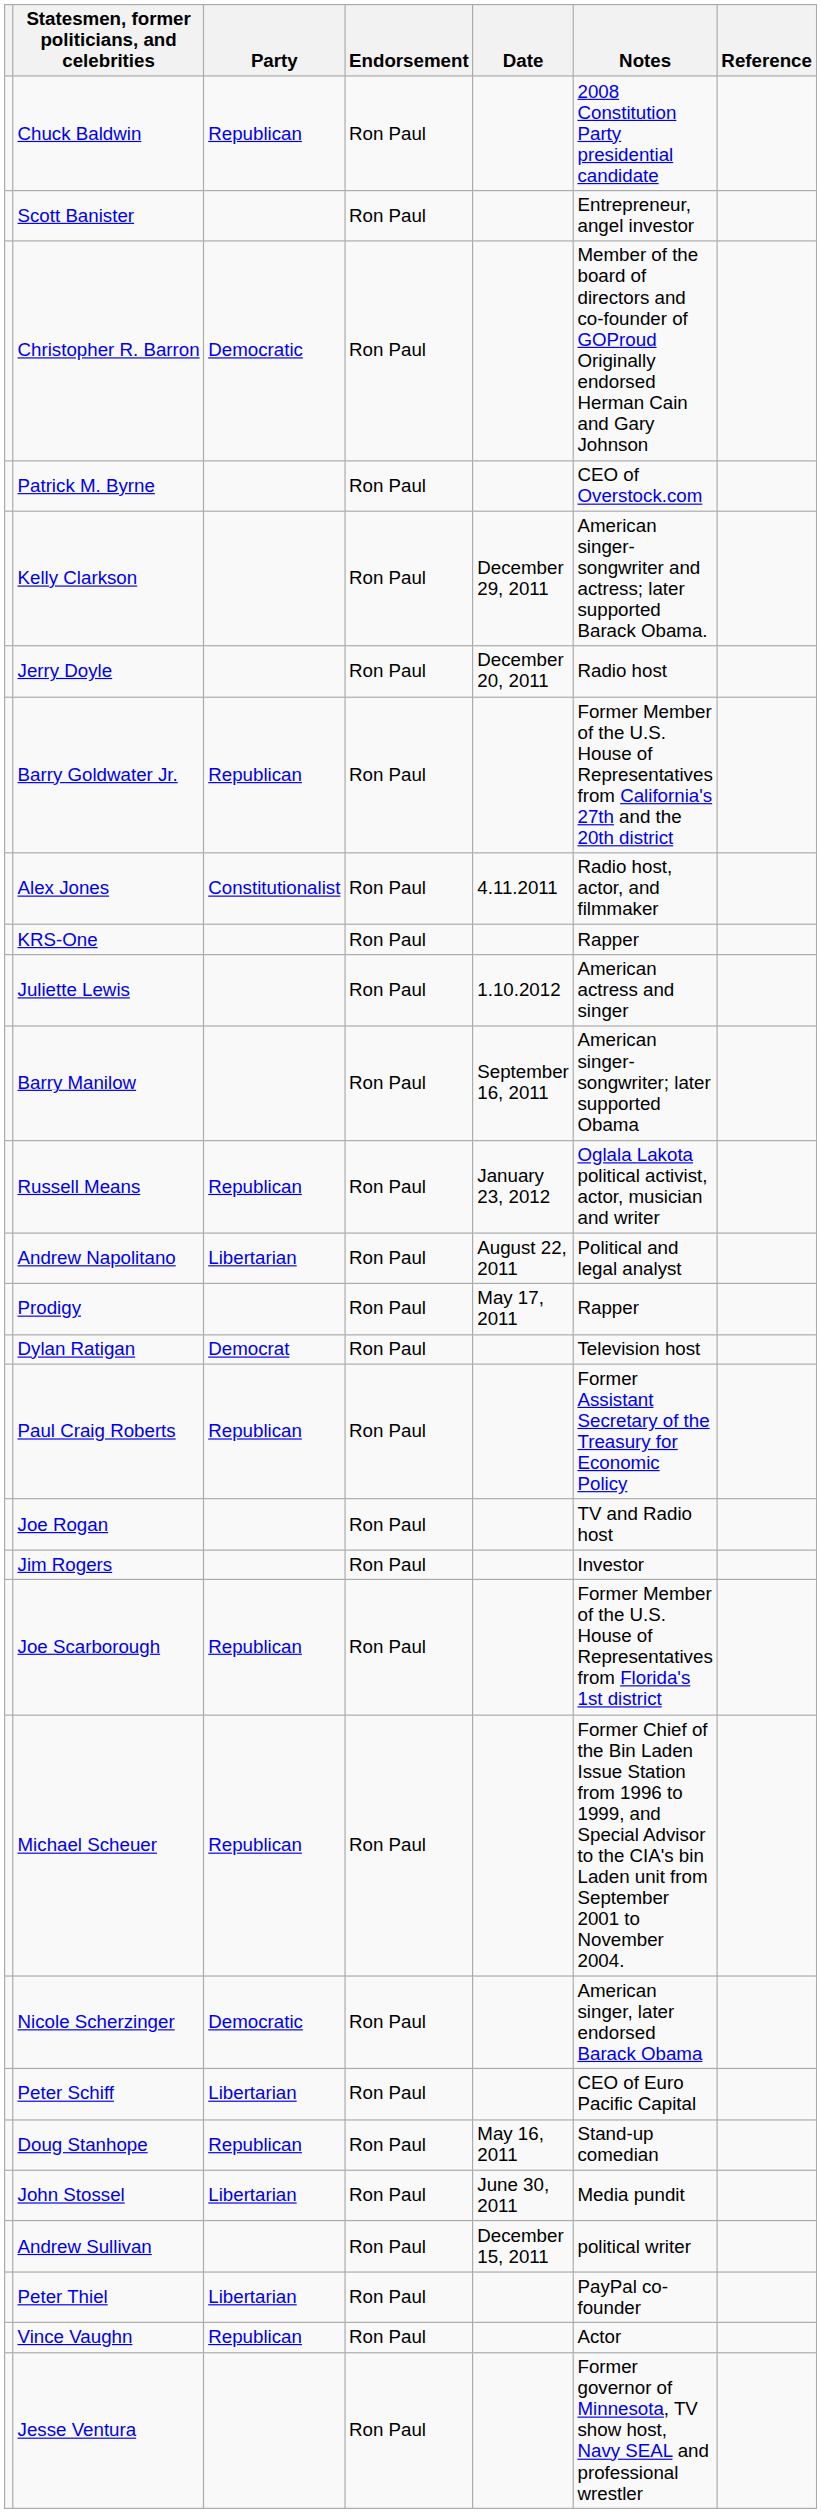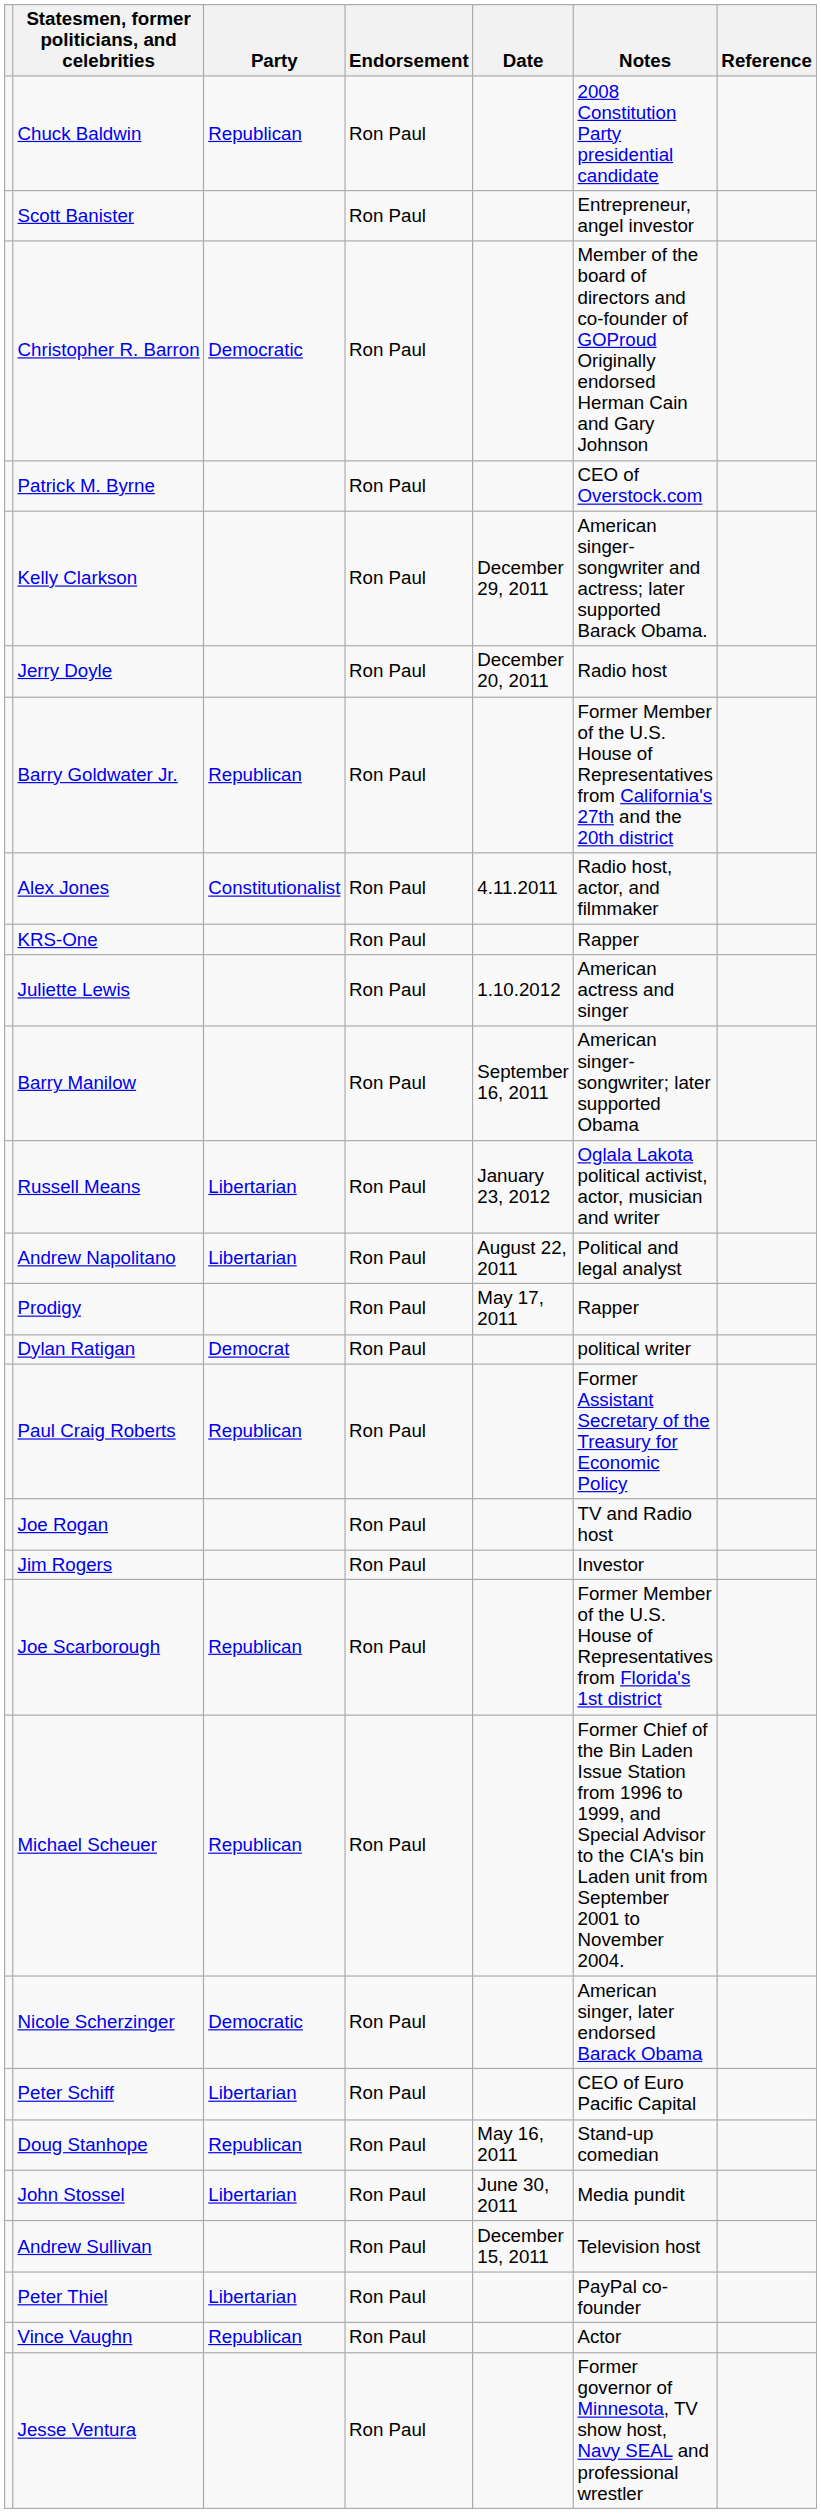Russell Means | Party: Republican -> Libertarian
Dylan Ratigan | Notes: Television host -> political writer
Andrew Sullivan | Notes: political writer -> Television host
